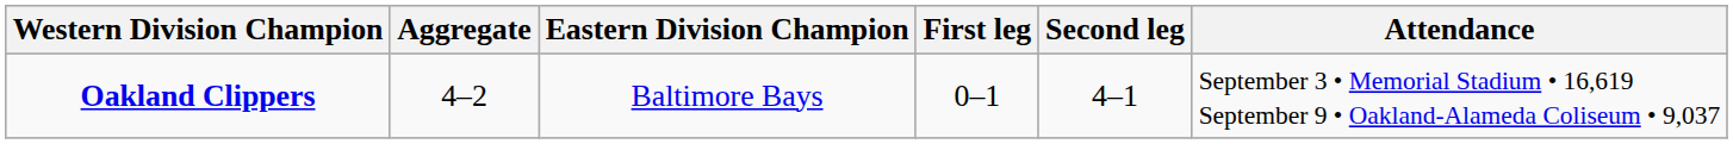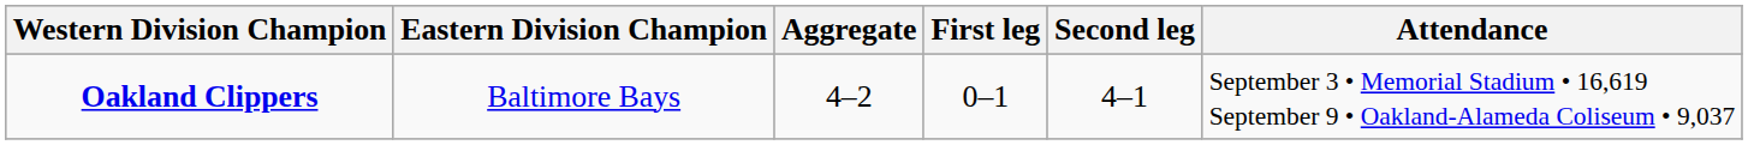columns swapped: Aggregate <-> Eastern Division Champion
